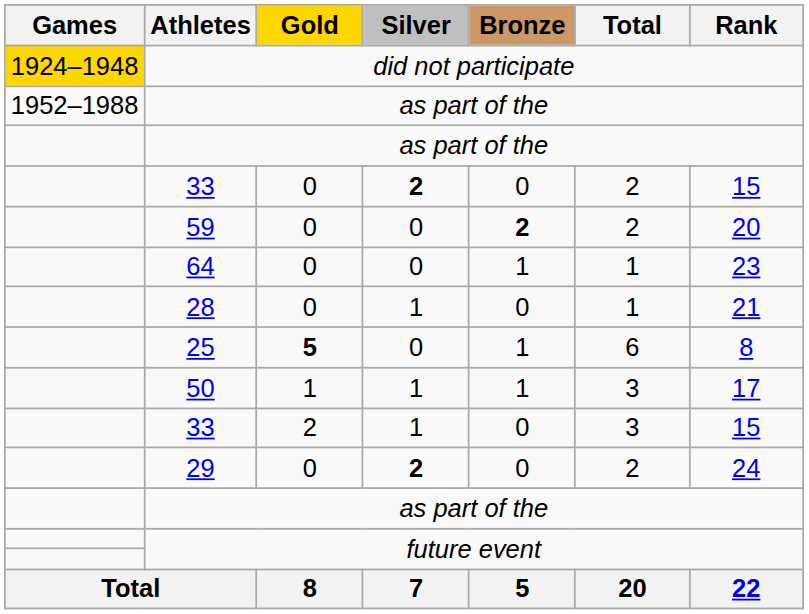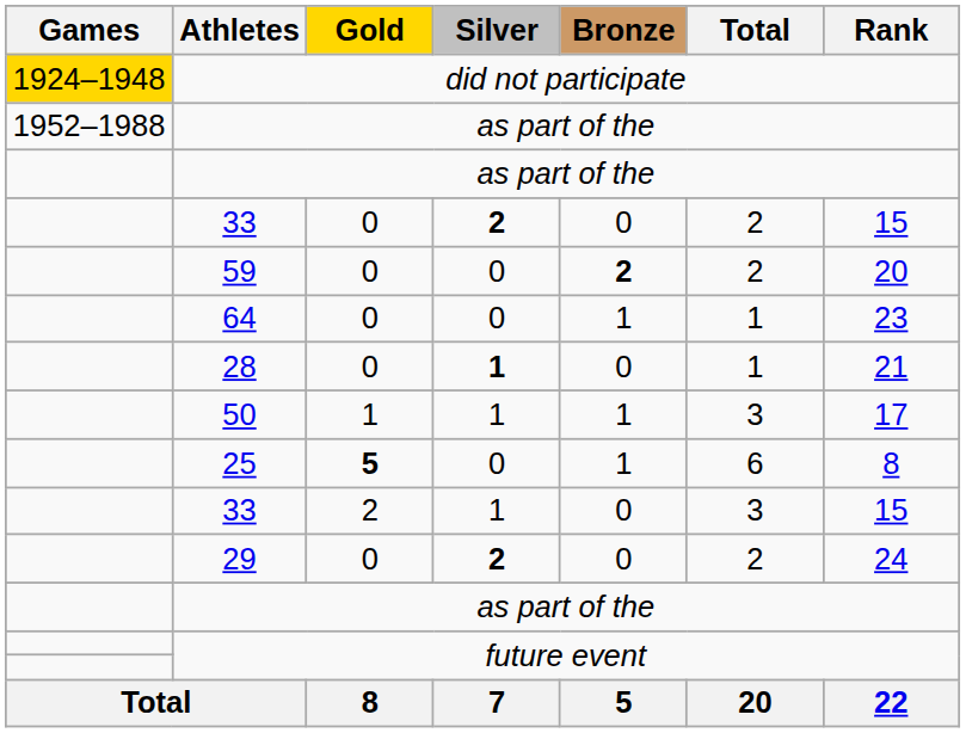28 | Silver: normal -> bold
rows swapped: 50 <-> 25
